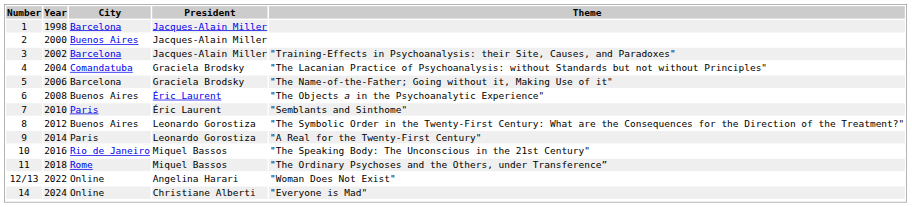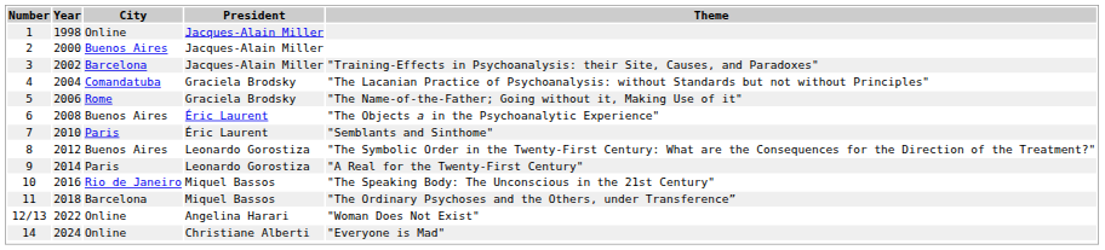1 | City: Barcelona -> Online
5 | City: Barcelona -> Rome
11 | City: Rome -> Barcelona
